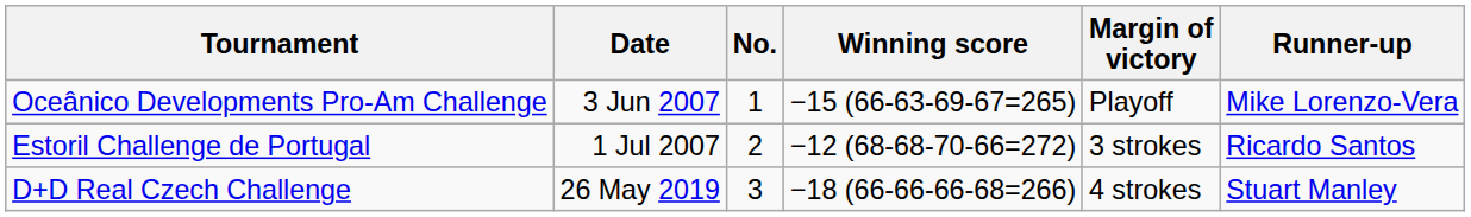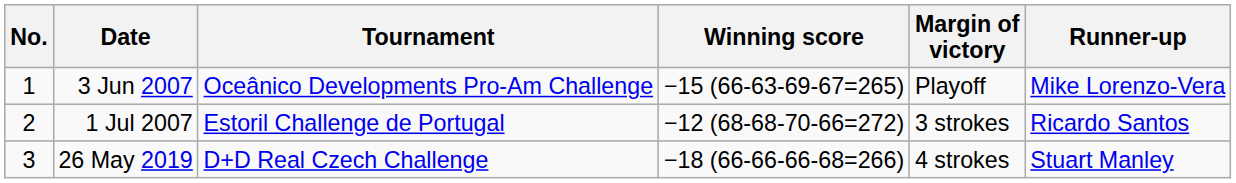columns swapped: No. <-> Tournament
